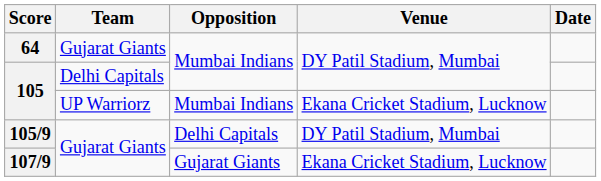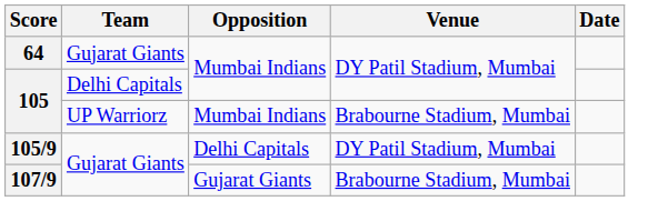105 / UP Warriorz | Venue: Ekana Cricket Stadium, Lucknow -> Brabourne Stadium, Mumbai
107/9 | Venue: Ekana Cricket Stadium, Lucknow -> Brabourne Stadium, Mumbai
